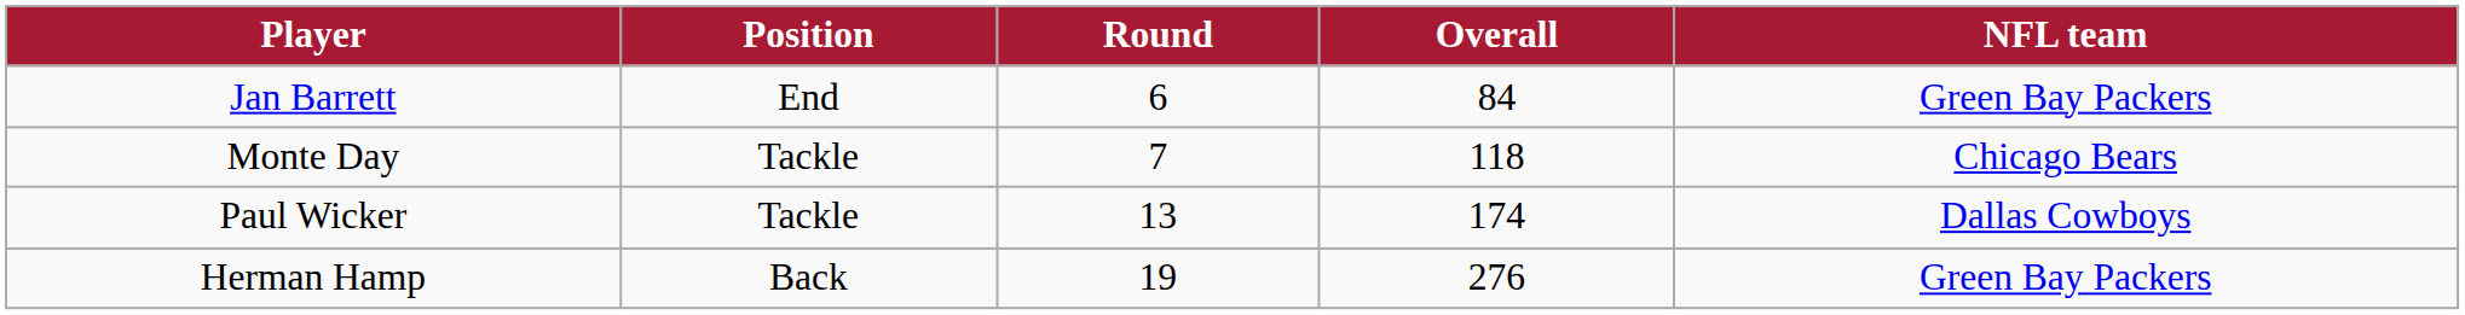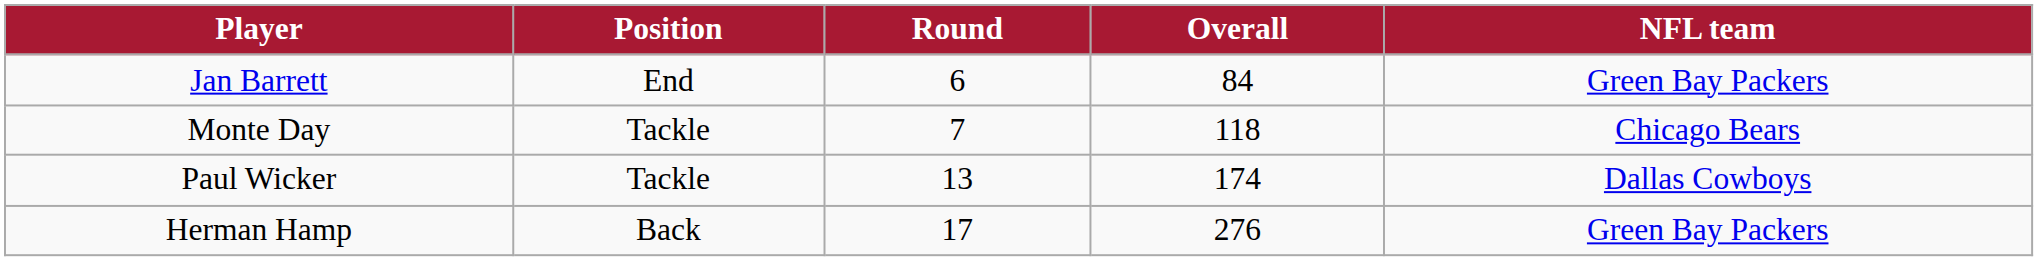Herman Hamp | Round: 19 -> 17
